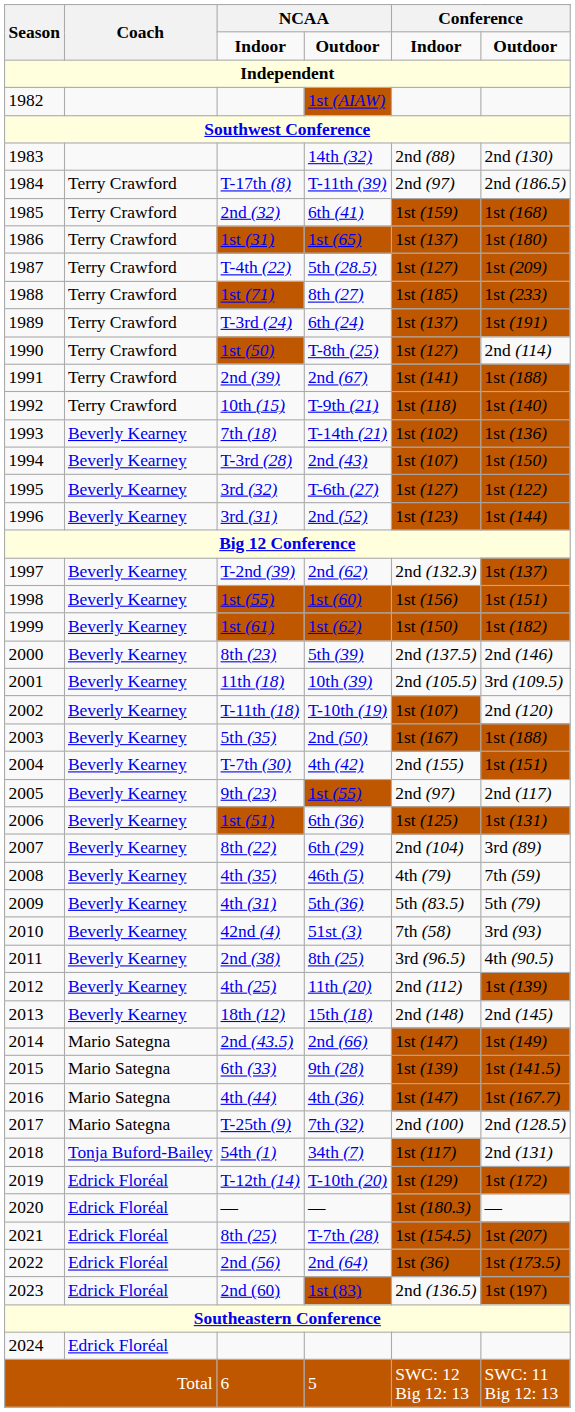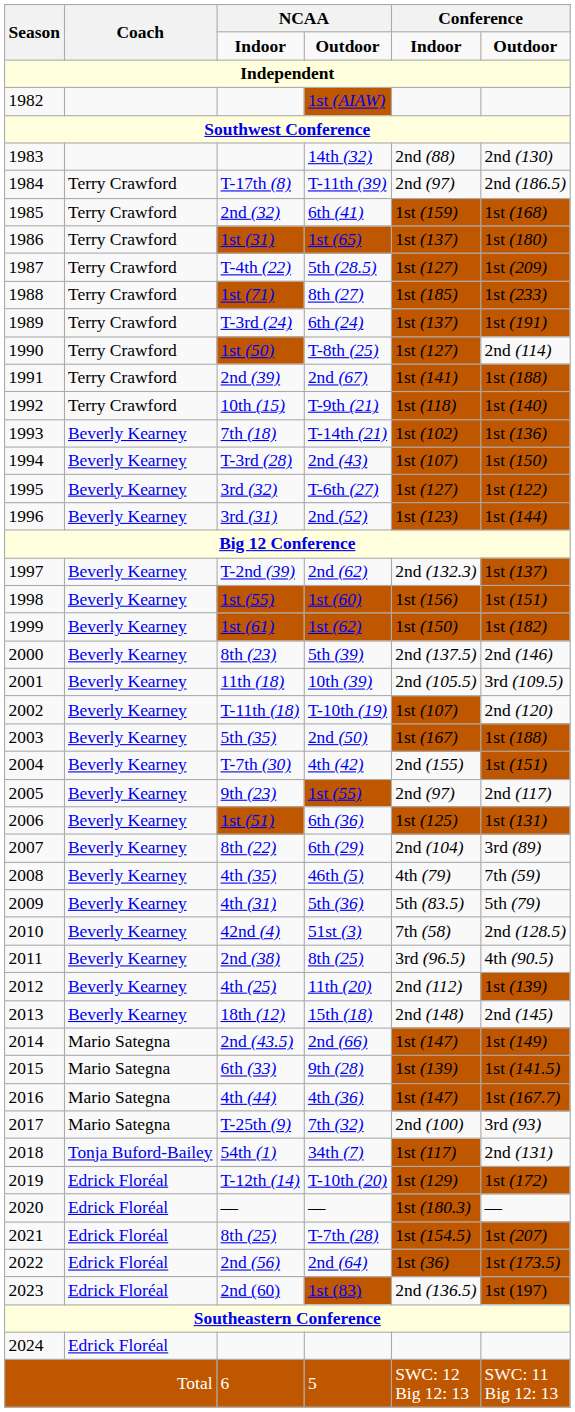51st (3) | column 6: 3rd (93) -> 2nd (128.5)
7th (32) | column 6: 2nd (128.5) -> 3rd (93)
